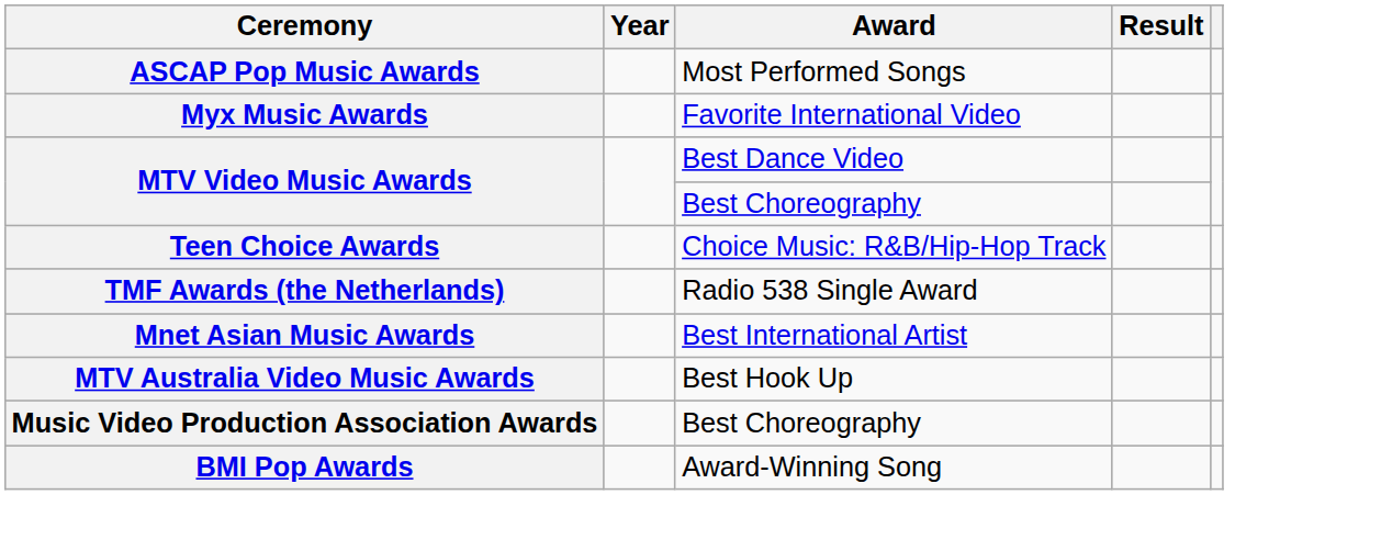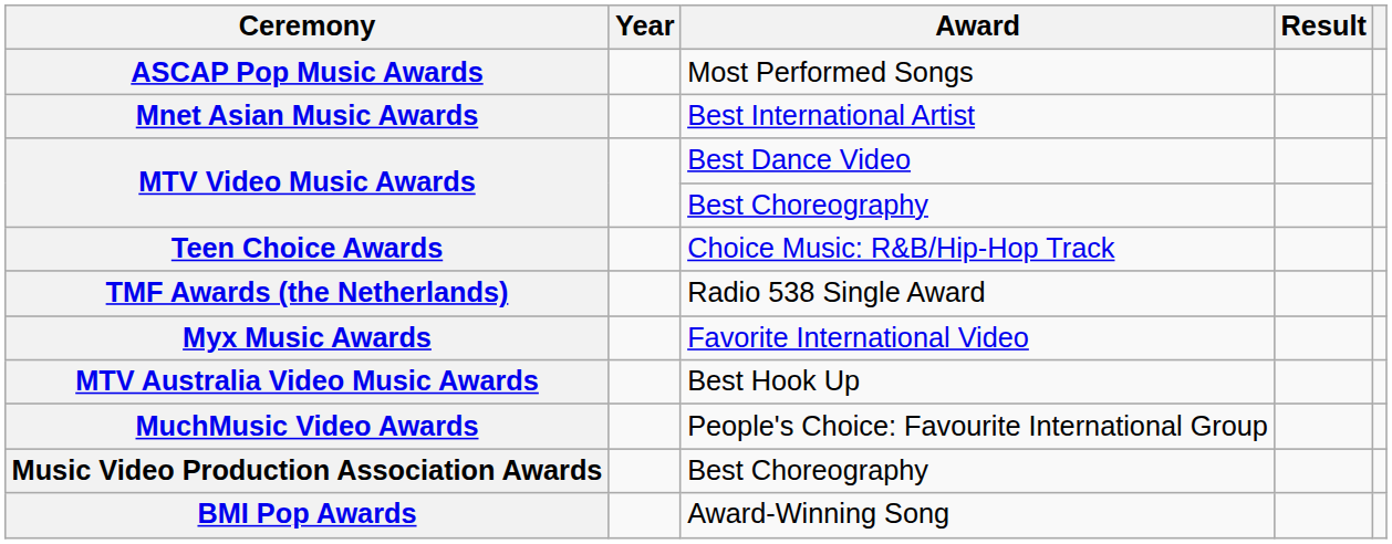rows swapped: Mnet Asian Music Awards <-> Myx Music Awards
+ row: MuchMusic Video Awards | People's Choice: Favourite International Group
